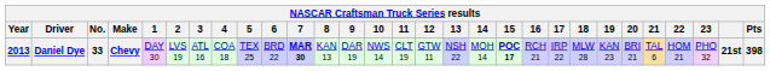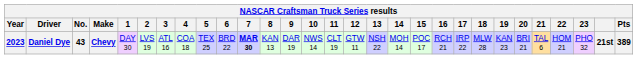Daniel Dye | Year: 2013 -> 2023
Daniel Dye | No.: 33 -> 43
Daniel Dye | 15: bold -> normal
Daniel Dye | Pts: 398 -> 389
